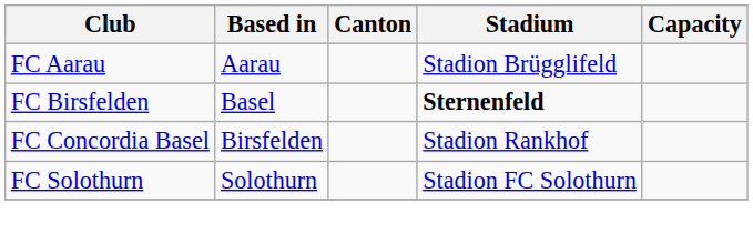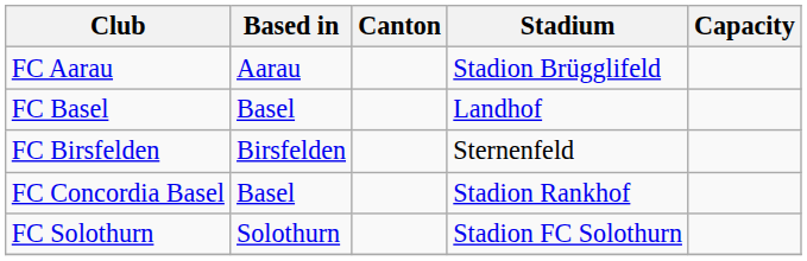+ row: FC Basel | Basel | Landhof
FC Birsfelden | Based in: Basel -> Birsfelden
FC Birsfelden | Stadium: bold -> normal
FC Concordia Basel | Based in: Birsfelden -> Basel
